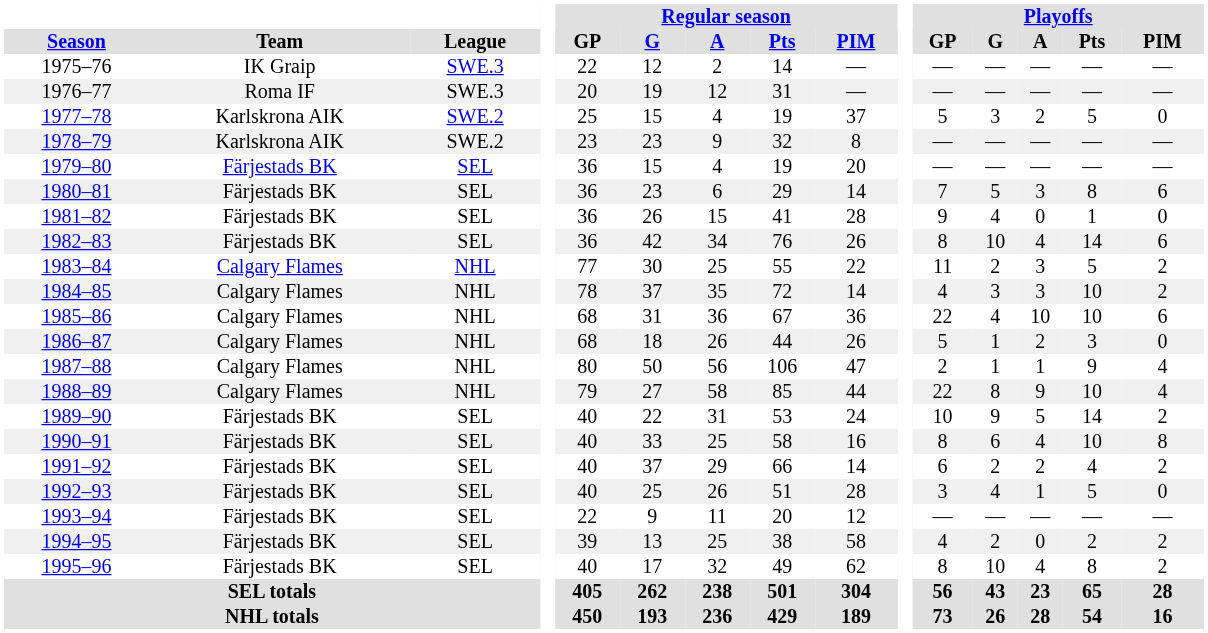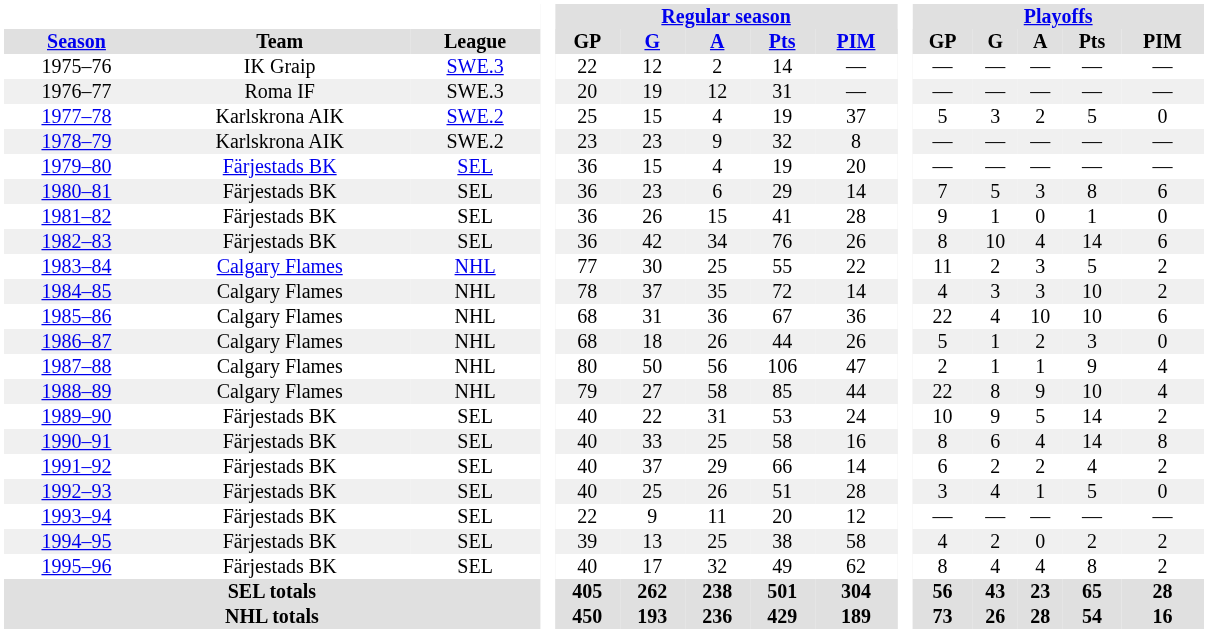1981–82 | Playoffs / G: 4 -> 1
1990–91 | Playoffs / Pts: 10 -> 14
1995–96 | Playoffs / G: 10 -> 4
